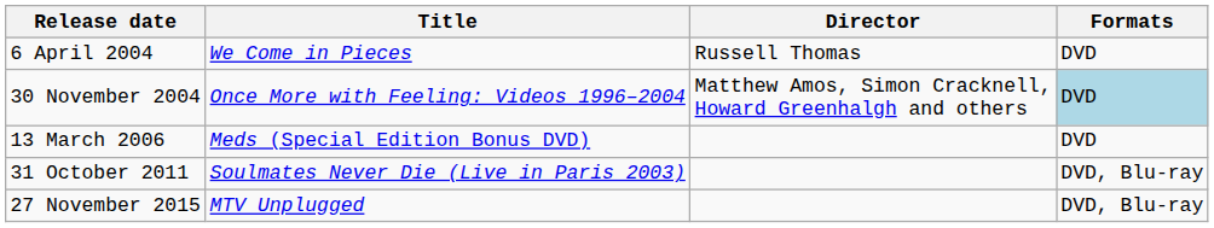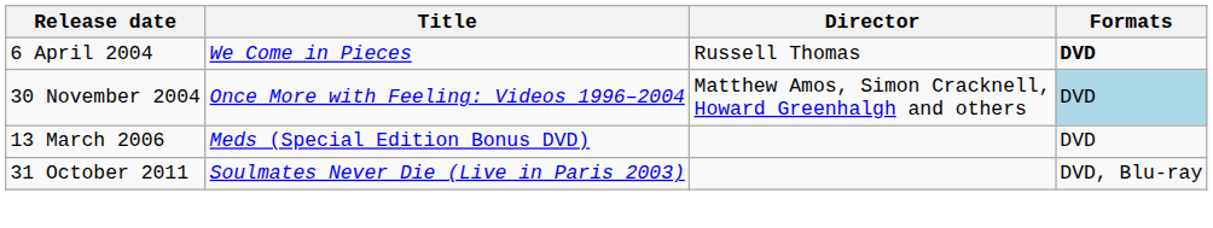6 April 2004 | Formats: normal -> bold
- row: 27 November 2015 | MTV Unplugged | DVD, Blu-ray
